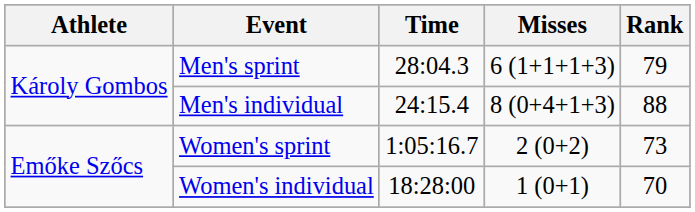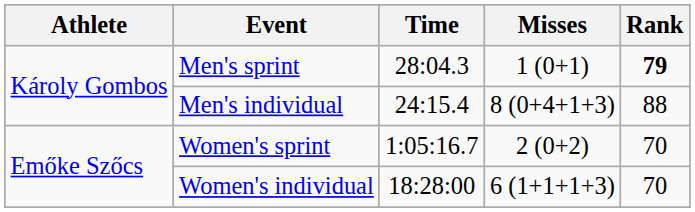Men's sprint | Misses: 6 (1+1+1+3) -> 1 (0+1)
Men's sprint | Rank: normal -> bold
Women's sprint | Rank: 73 -> 70
Women's individual | Misses: 1 (0+1) -> 6 (1+1+1+3)
